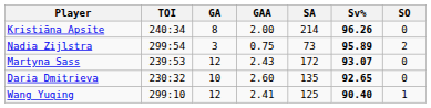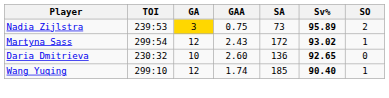- row: Kristiāna Apsīte | 240:34 | 8 | 2.00 | 214 | 96.26 | 0
Nadia Zijlstra | TOI: 299:54 -> 239:53
Nadia Zijlstra | GA: no background -> gold background
Martyna Sass | TOI: 239:53 -> 299:54
Martyna Sass | Sv%: 93.07 -> 93.02
Martyna Sass | SO: 0 -> 1
Daria Dmitrieva | SA: 135 -> 136
Wang Yuqing | GAA: 2.41 -> 1.74
Wang Yuqing | SA: 125 -> 185
